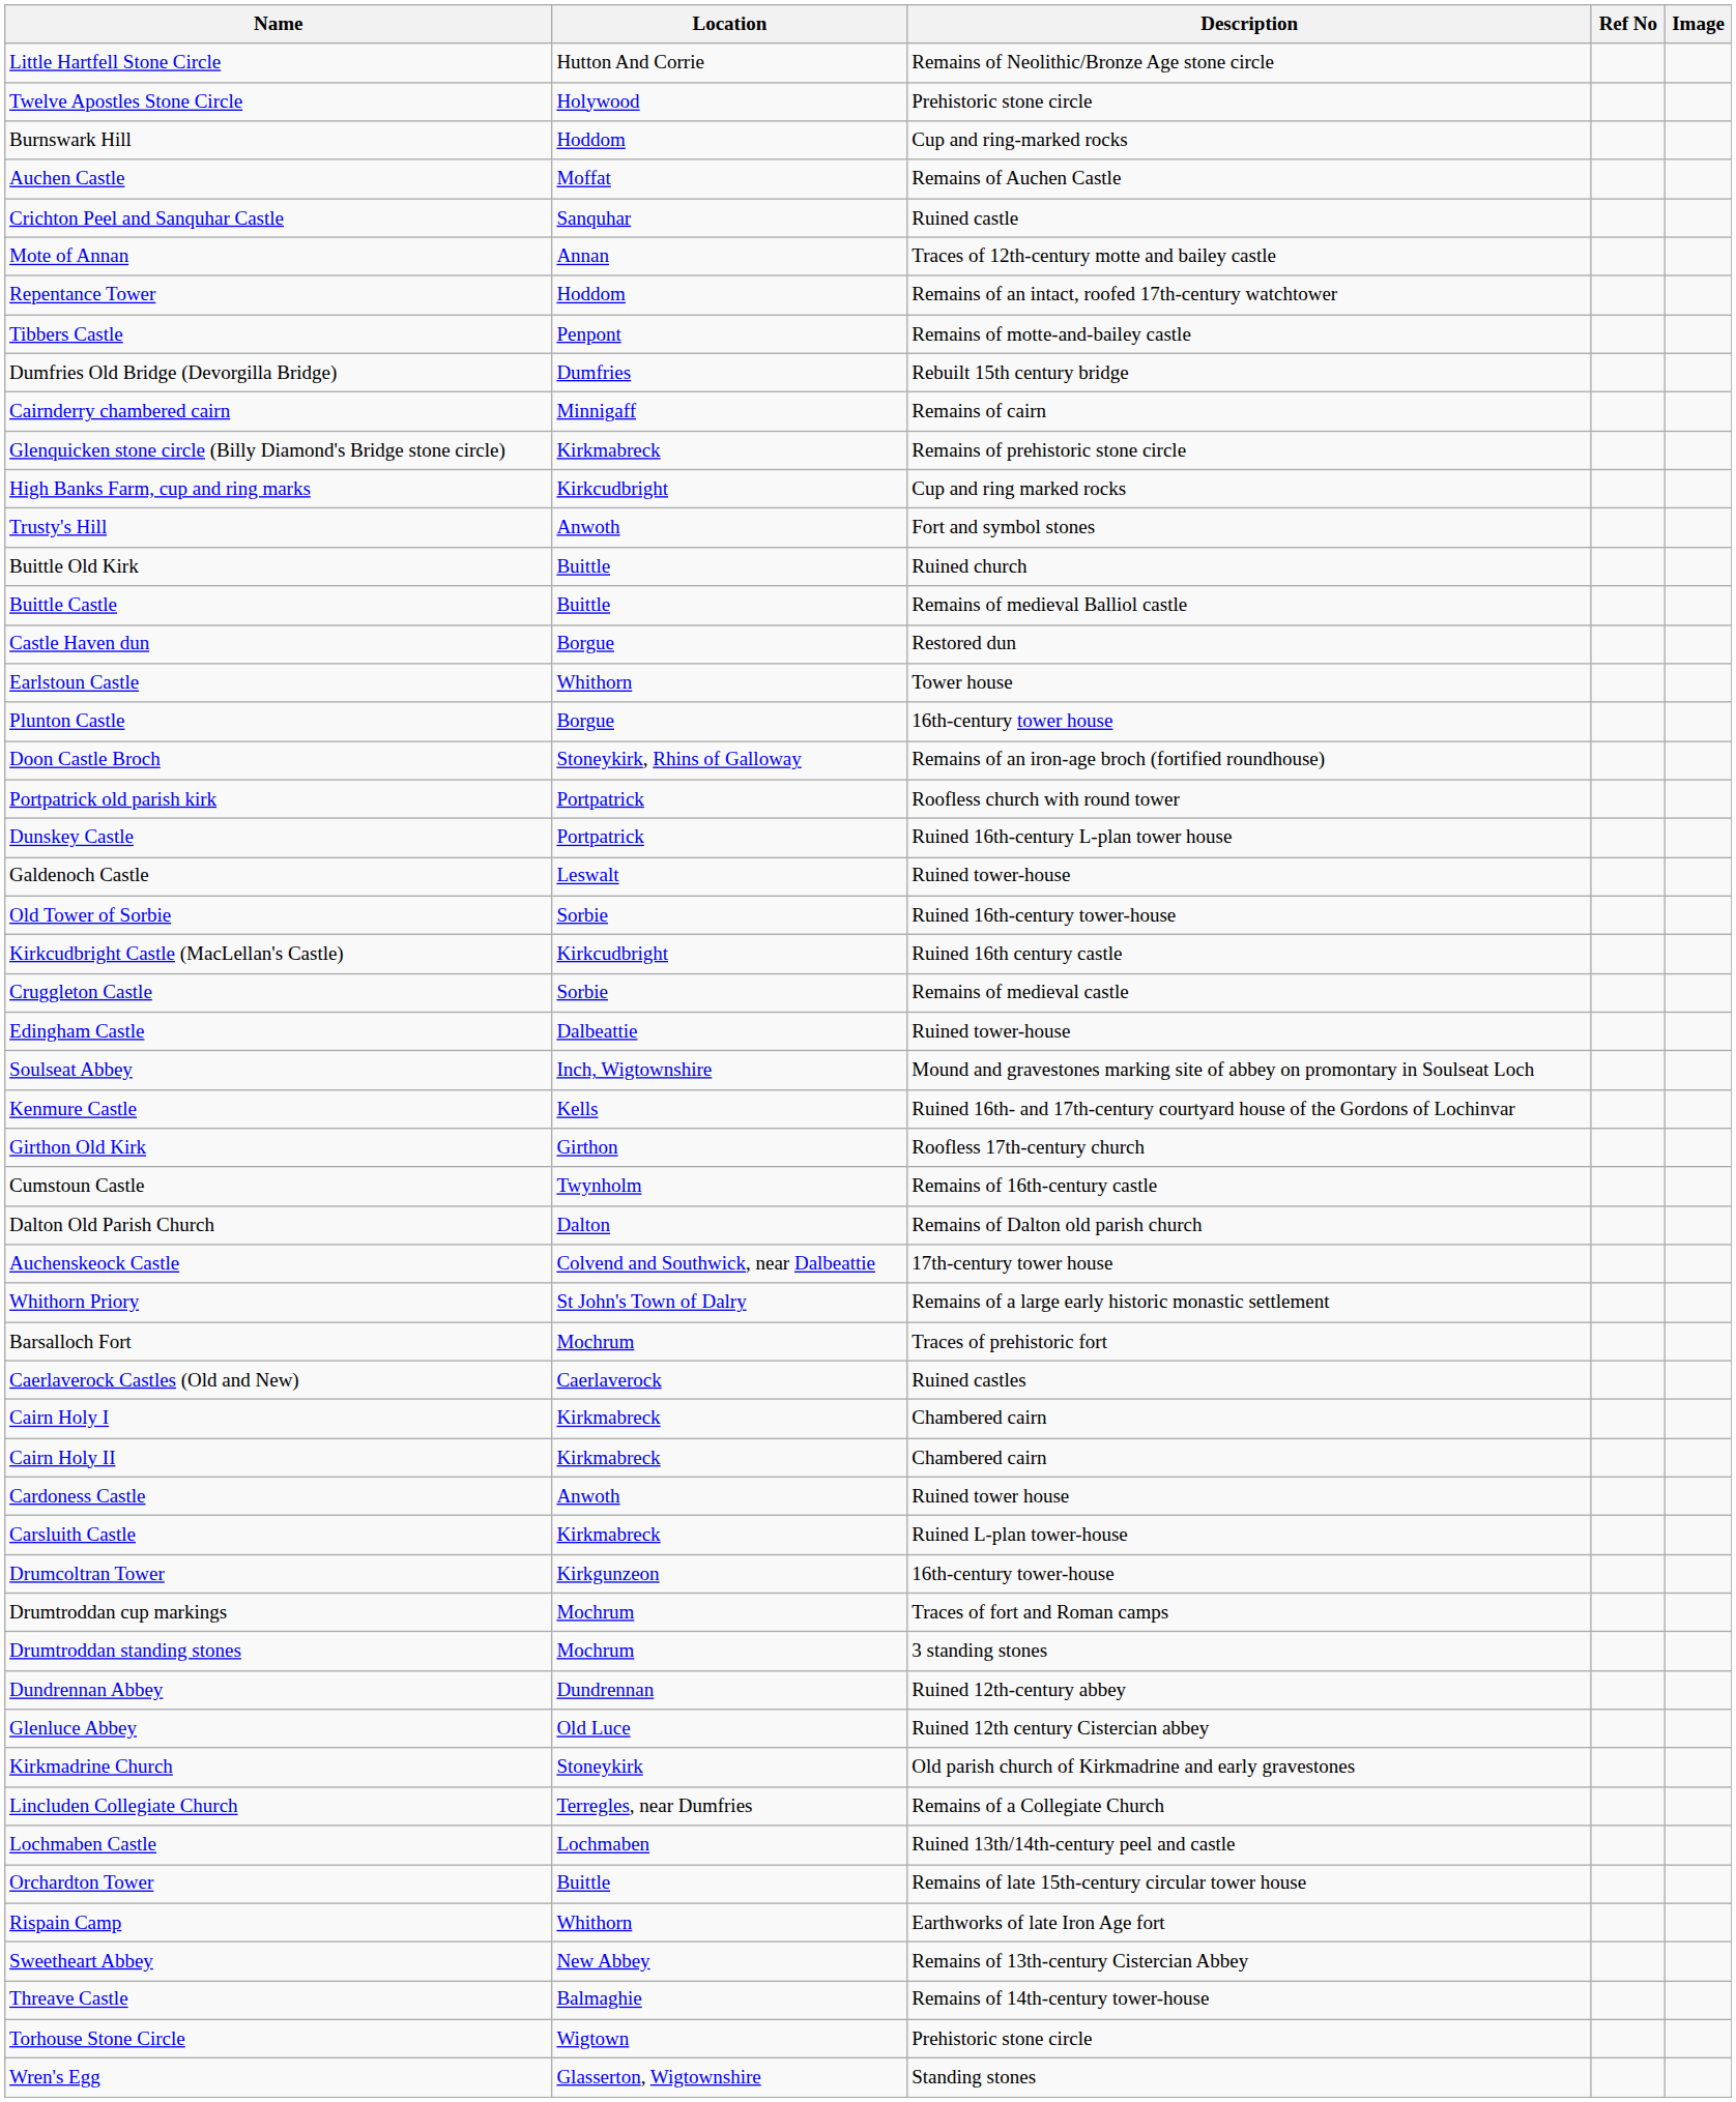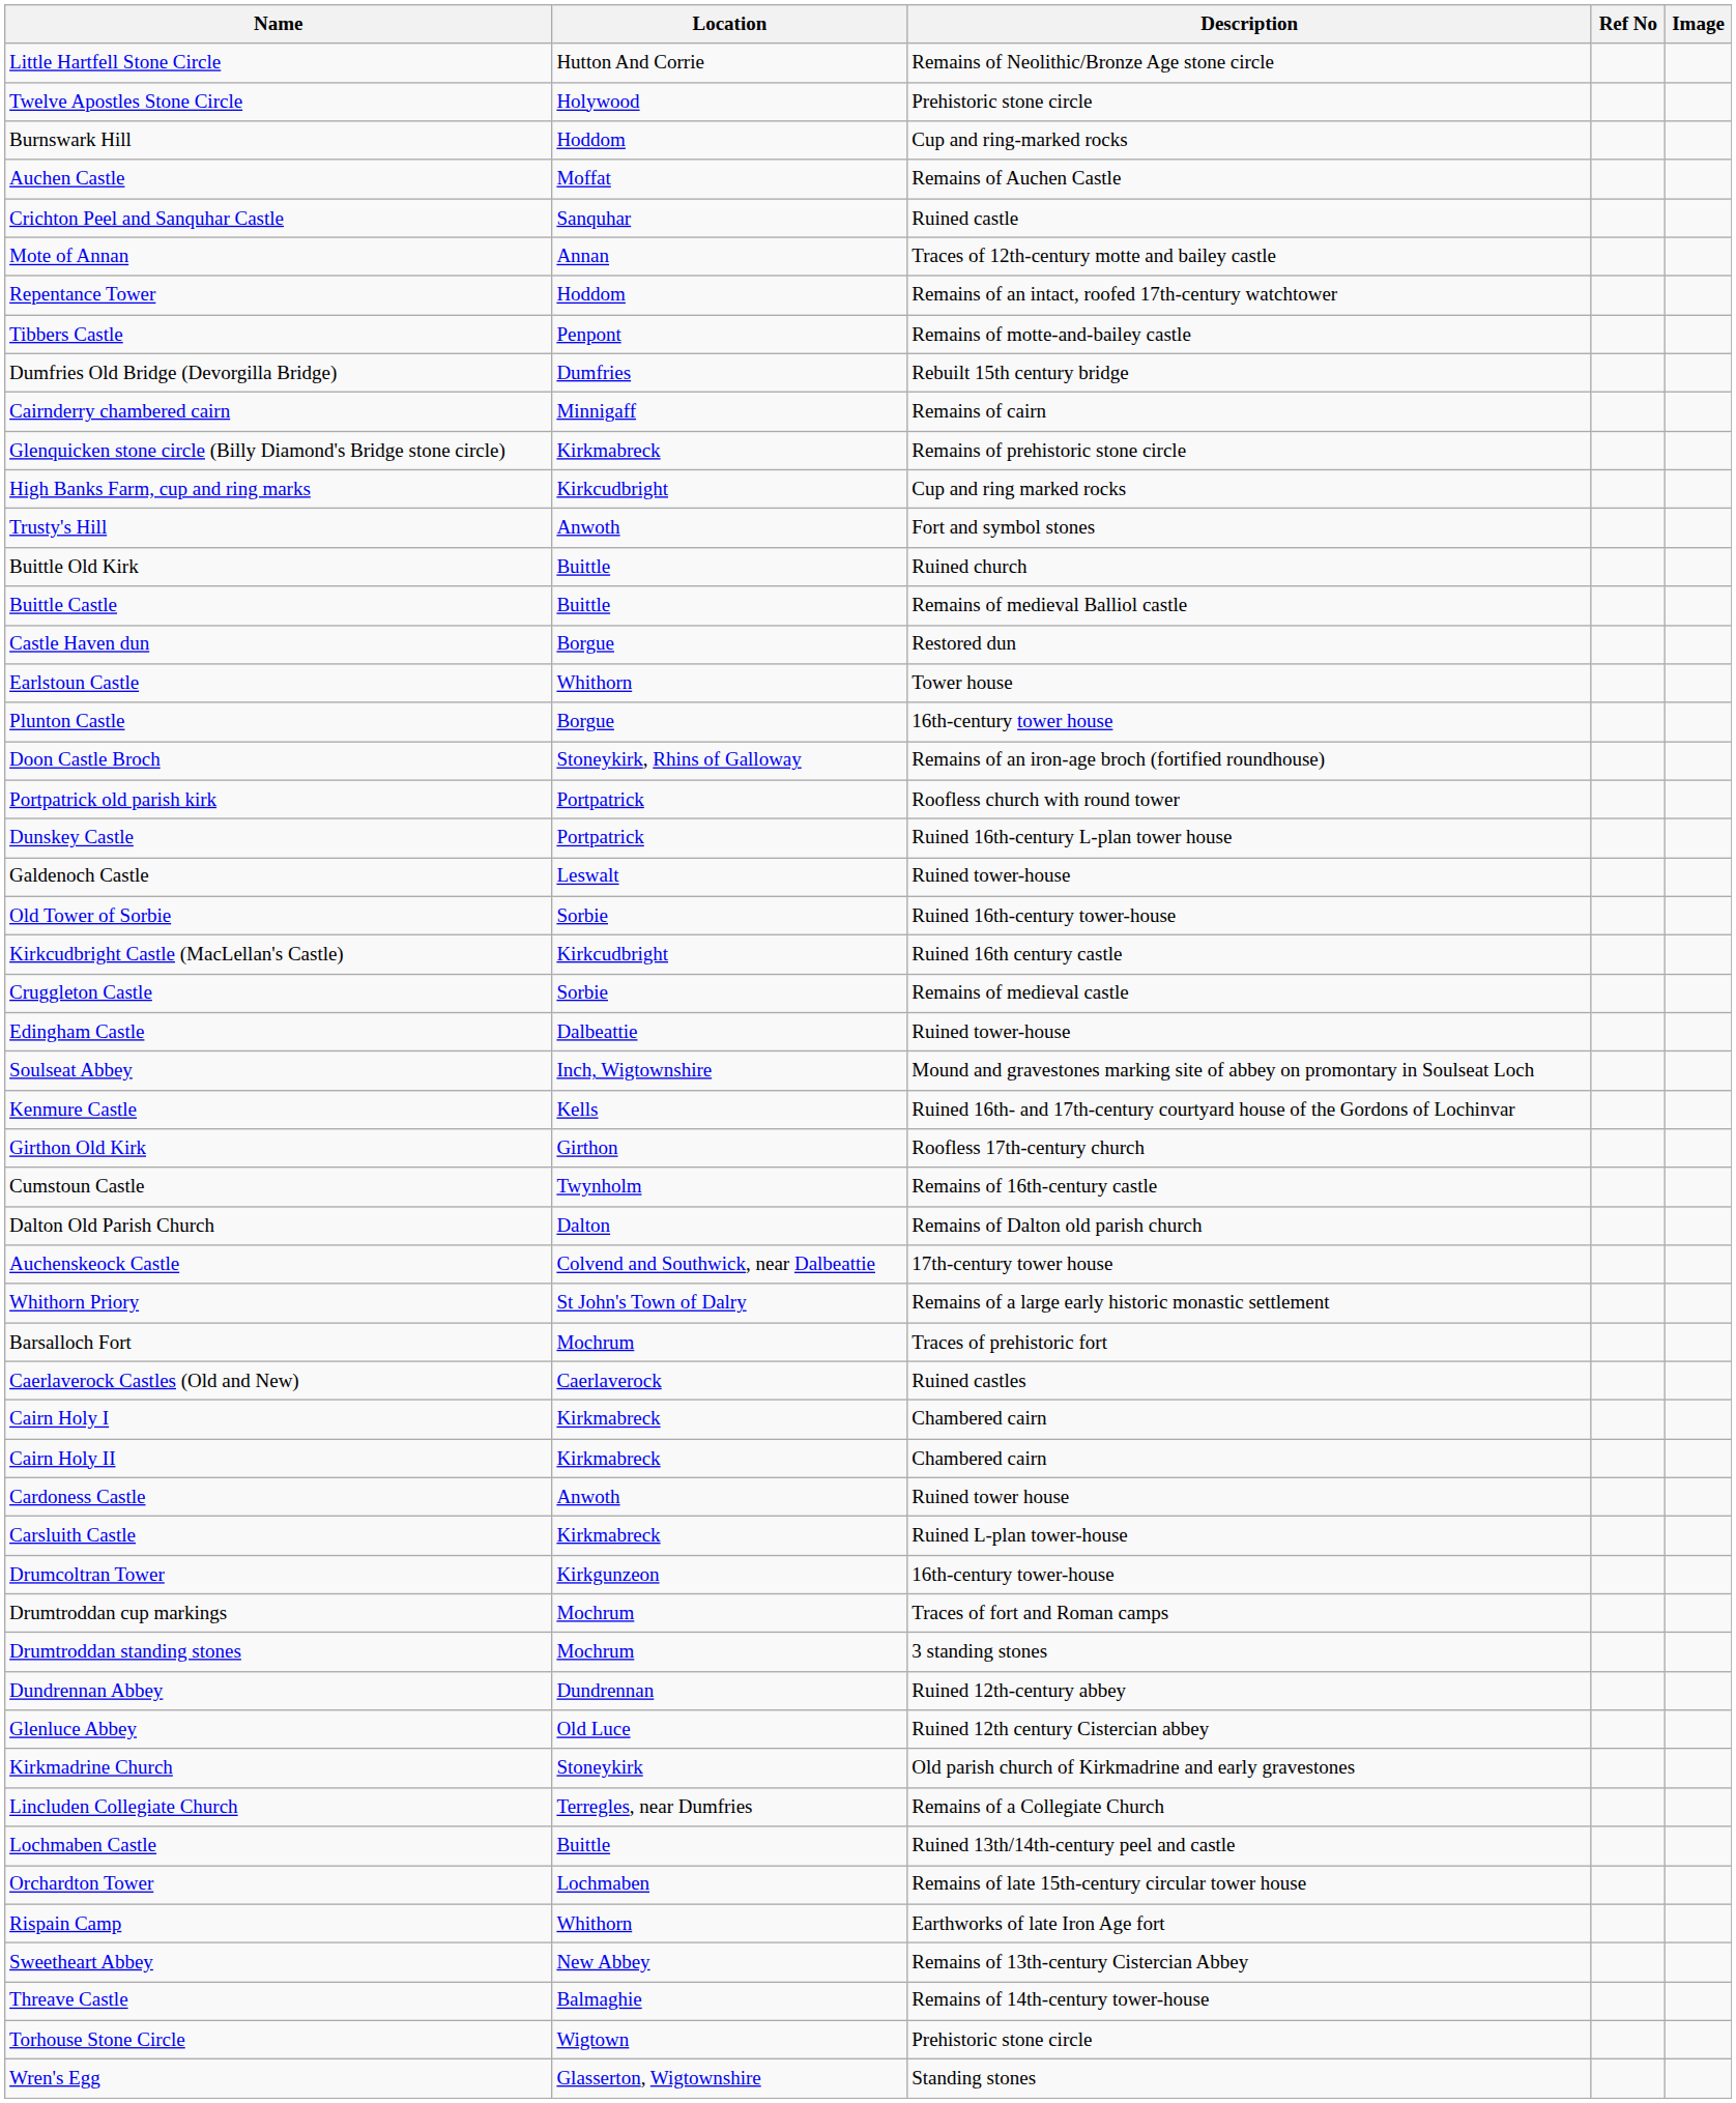Lochmaben Castle | Location: Lochmaben -> Buittle
Orchardton Tower | Location: Buittle -> Lochmaben
